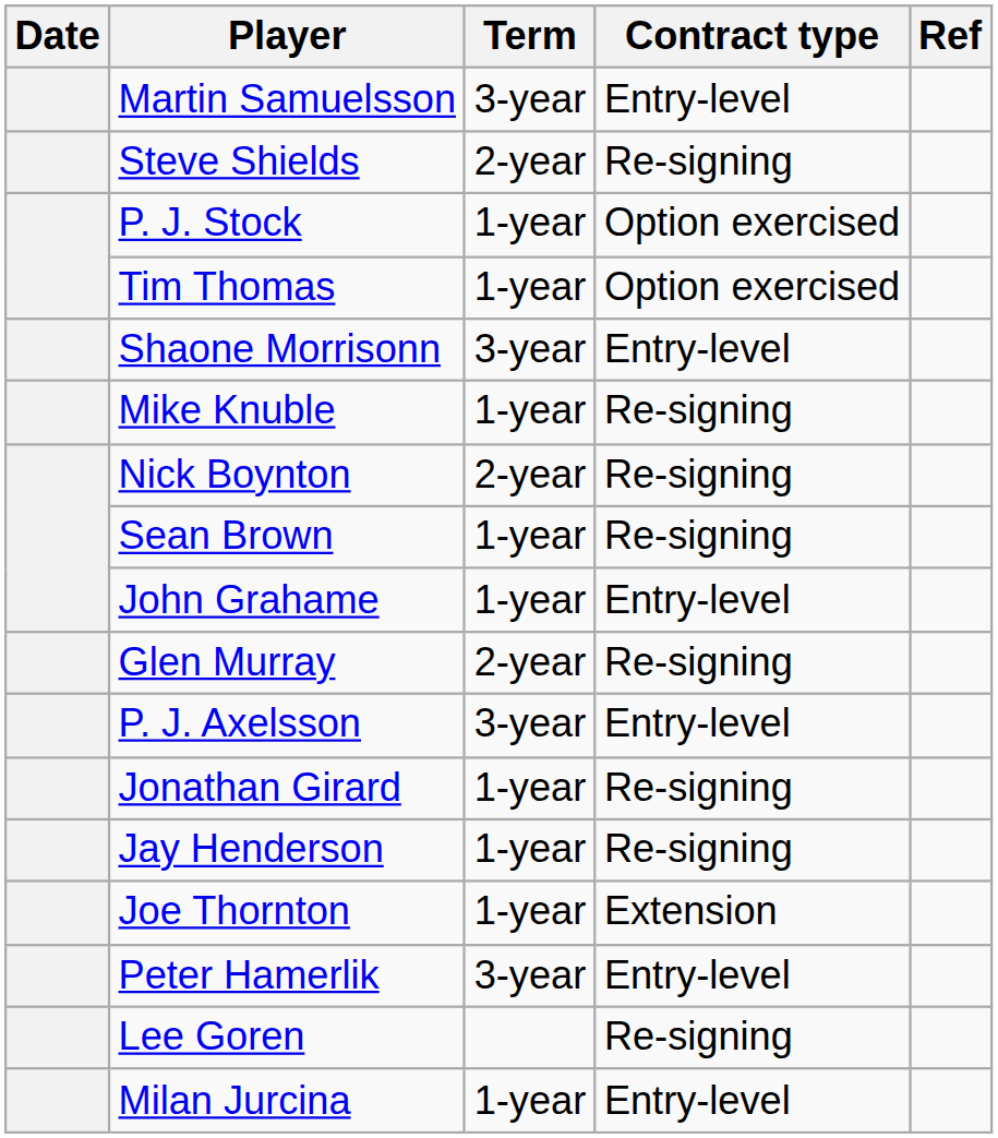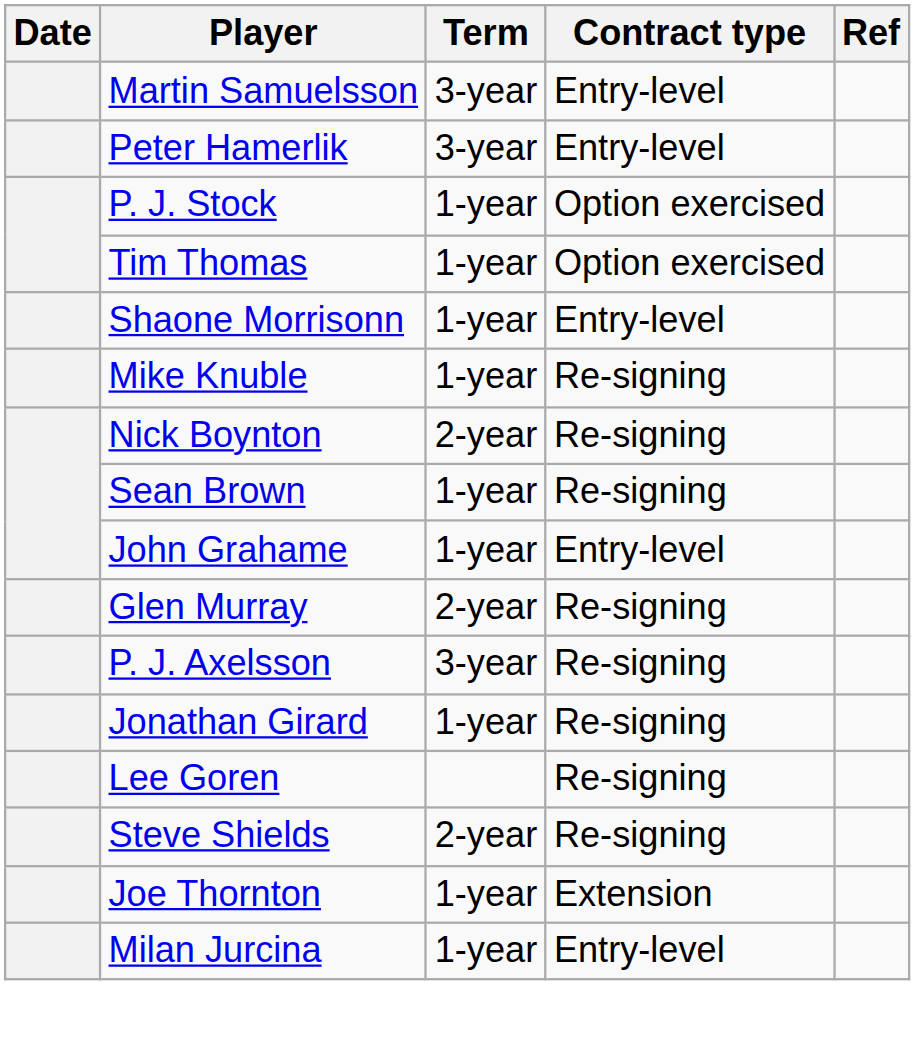rows swapped: Steve Shields <-> Peter Hamerlik
Shaone Morrisonn | Term: 3-year -> 1-year
P. J. Axelsson | Contract type: Entry-level -> Re-signing
- row: Jay Henderson | 1-year | Re-signing
rows swapped: Lee Goren <-> Joe Thornton
